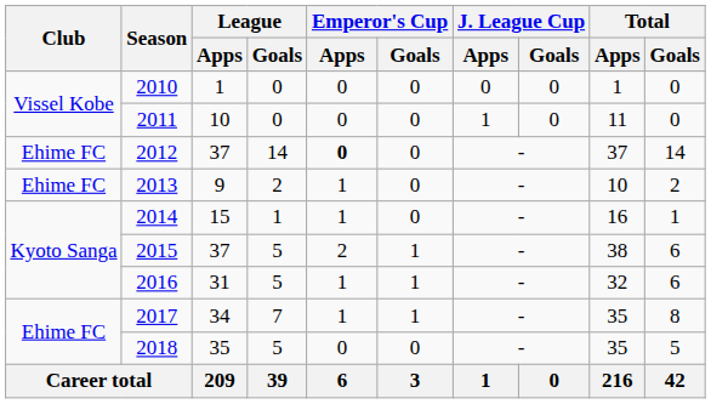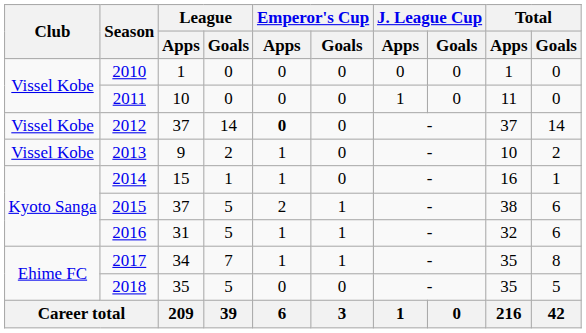2012 | Club: Ehime FC -> Vissel Kobe
2013 | Club: Ehime FC -> Vissel Kobe
